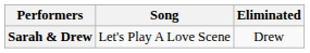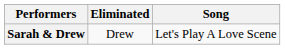columns swapped: Song <-> Eliminated
